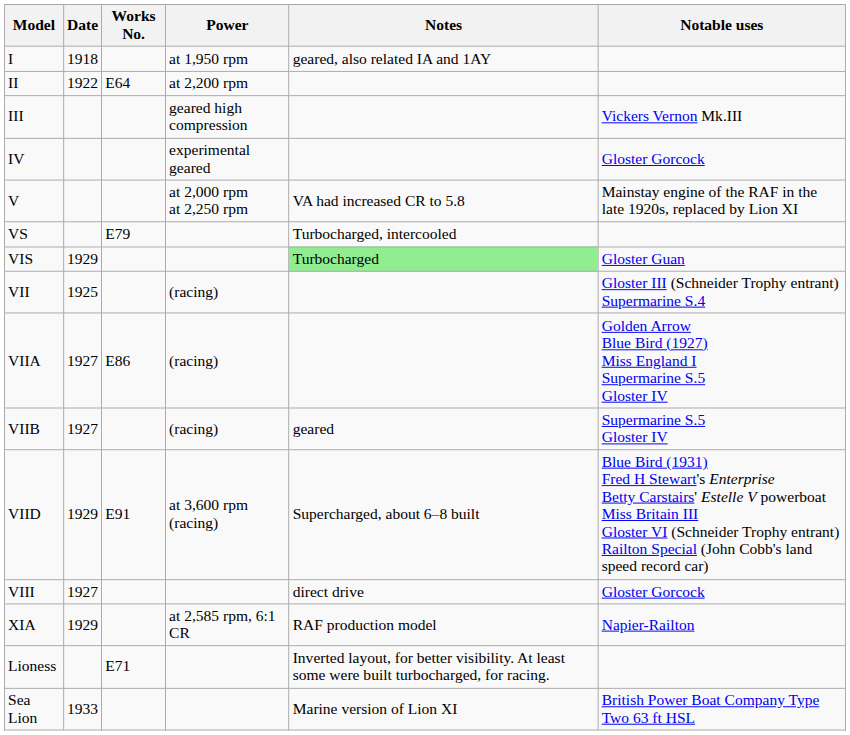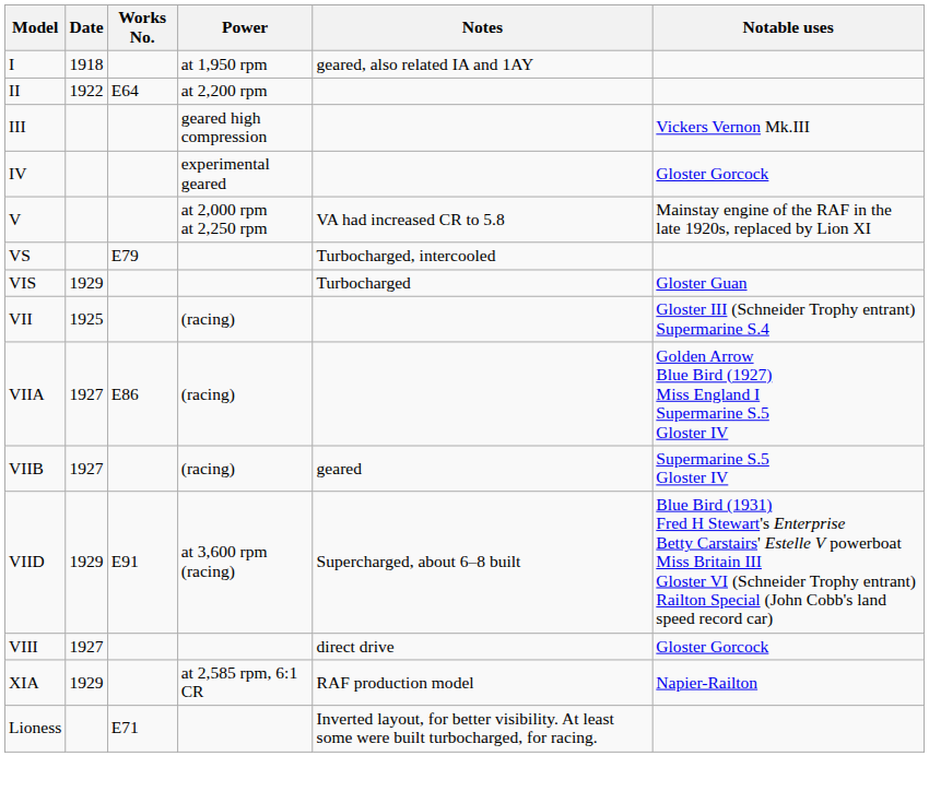VIS | Notes: lightgreen background -> no background
- row: Sea Lion | 1933 | Marine version of Lion XI | British Power Boat Company Type Two 63 ft HSL
